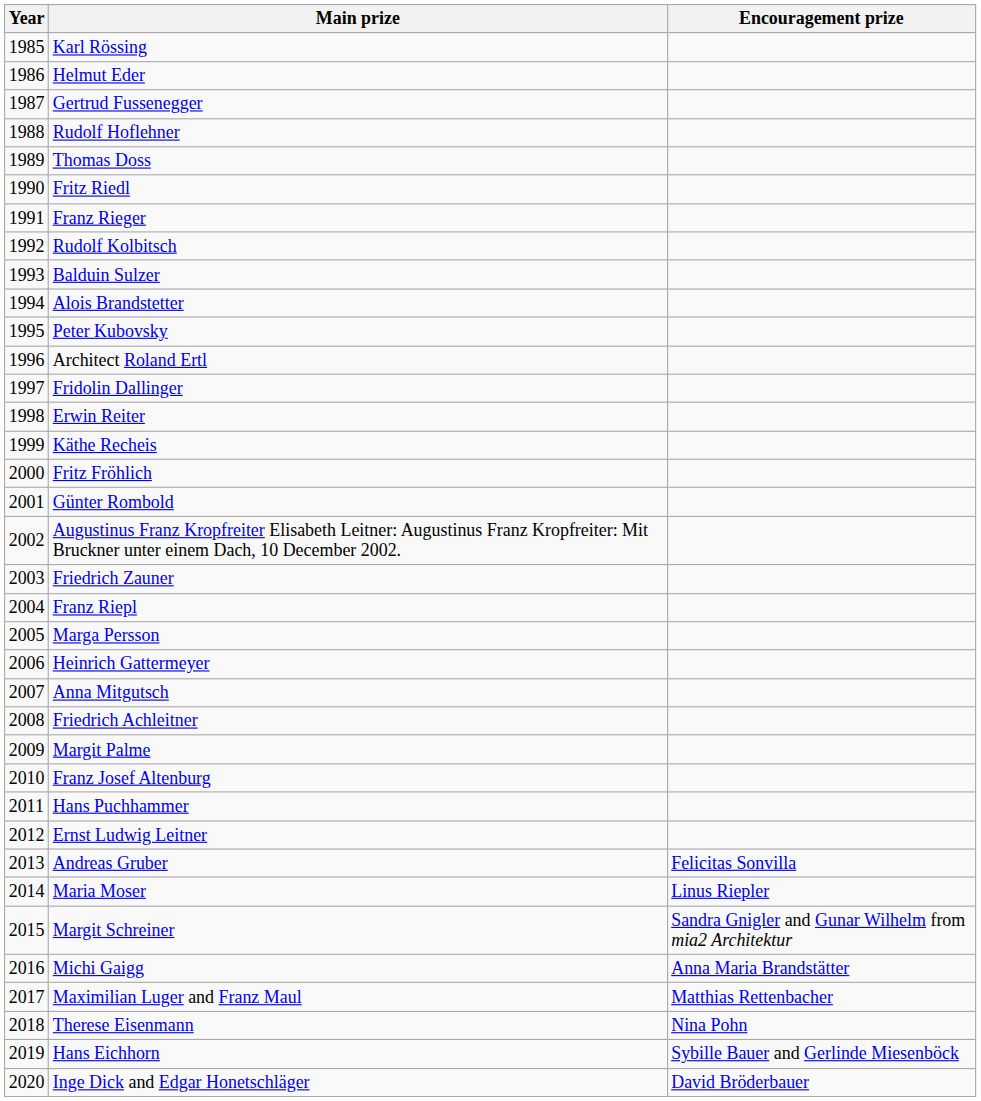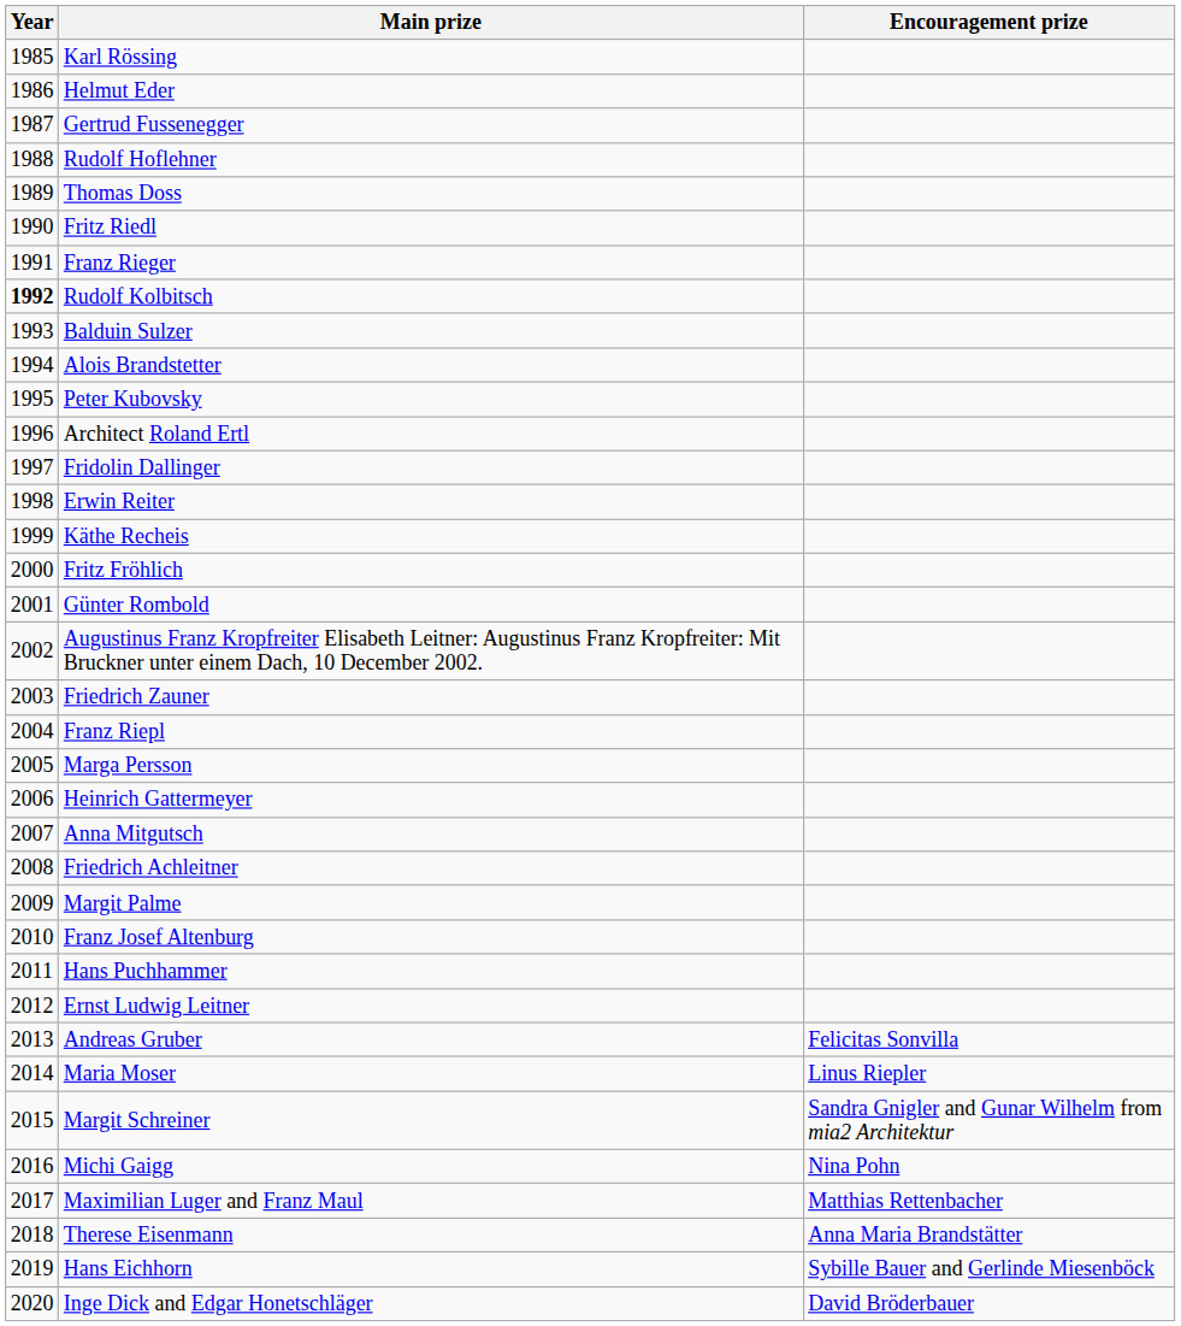Rudolf Kolbitsch | Year: normal -> bold
Michi Gaigg | Encouragement prize: Anna Maria Brandstätter -> Nina Pohn
Therese Eisenmann | Encouragement prize: Nina Pohn -> Anna Maria Brandstätter
